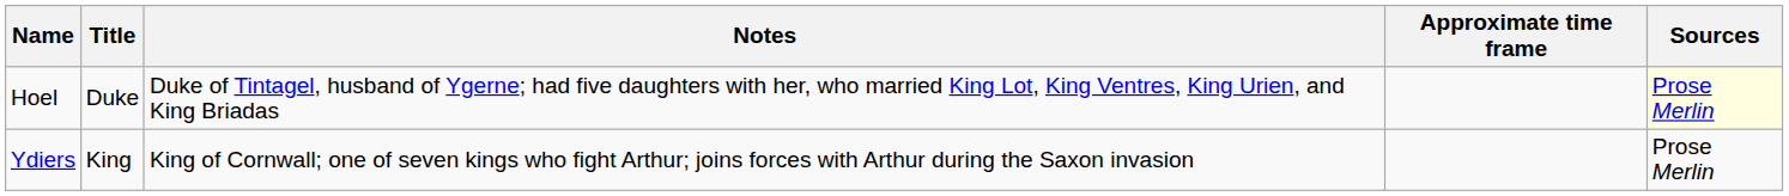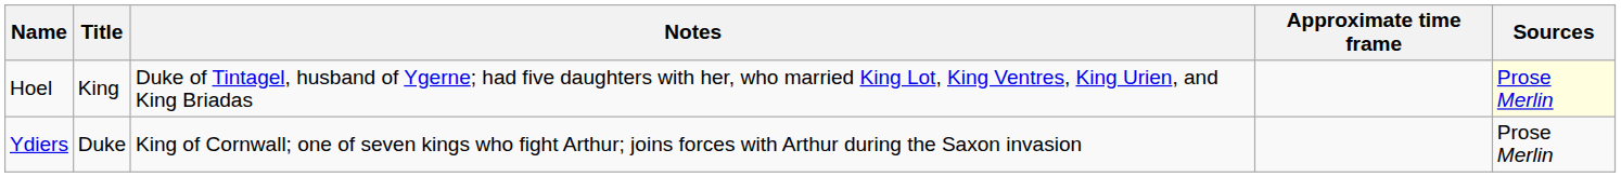Hoel | Title: Duke -> King
Ydiers | Title: King -> Duke
